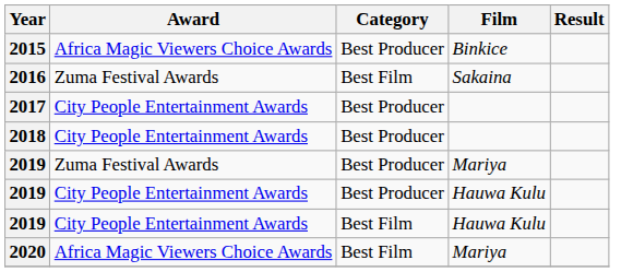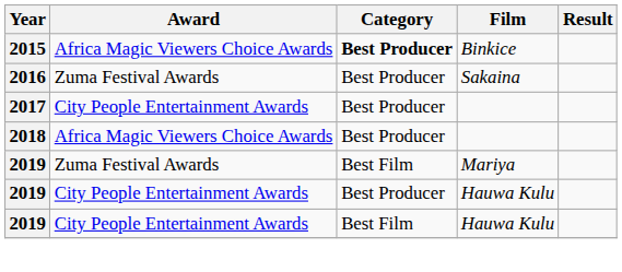2015 | Category: normal -> bold
2016 | Category: Best Film -> Best Producer
2018 | Award: City People Entertainment Awards -> Africa Magic Viewers Choice Awards
2019 / Mariya | Category: Best Producer -> Best Film
- row: 2020 | Africa Magic Viewers Choice Awards | Best Film | Mariya
